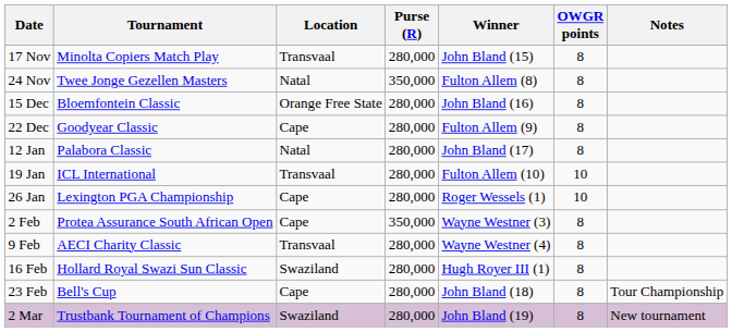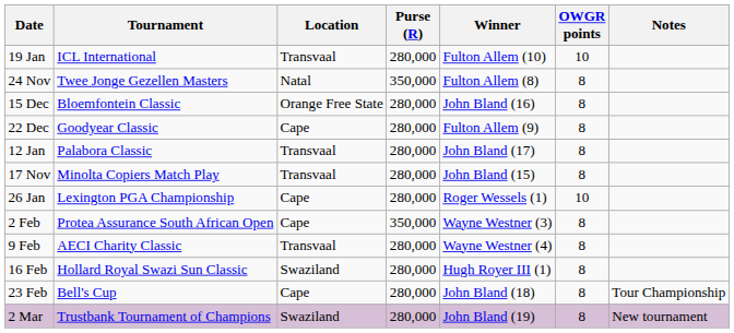rows swapped: 17 Nov <-> 19 Jan
12 Jan | Location: Natal -> Transvaal
